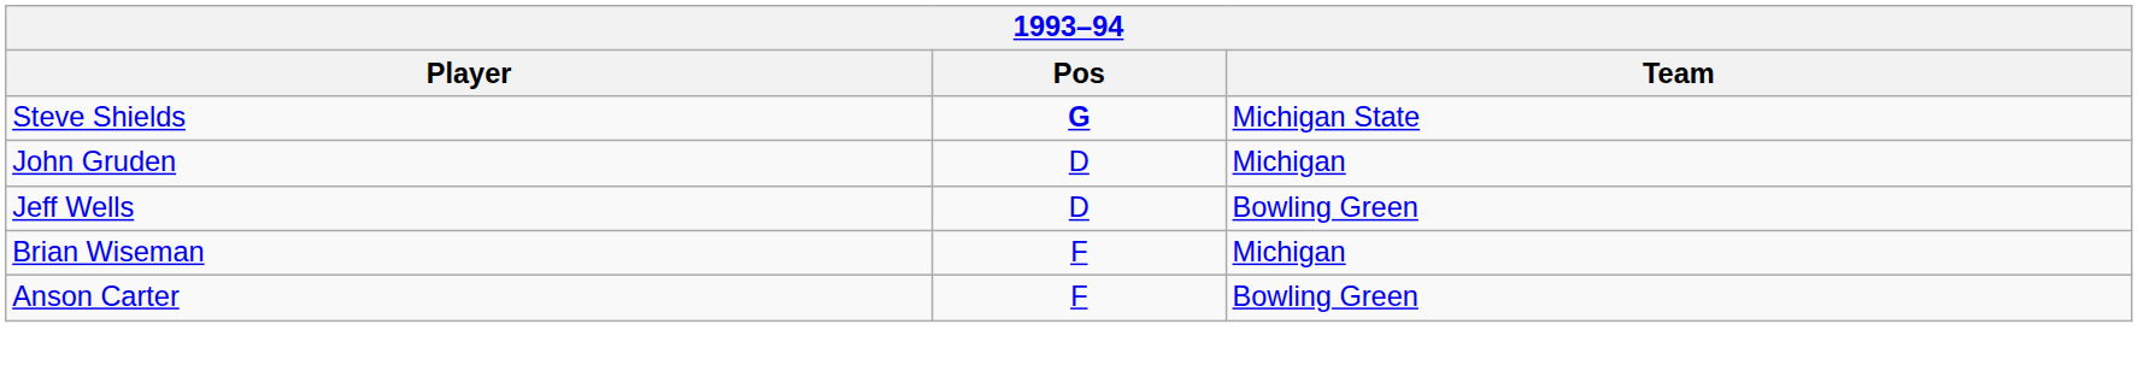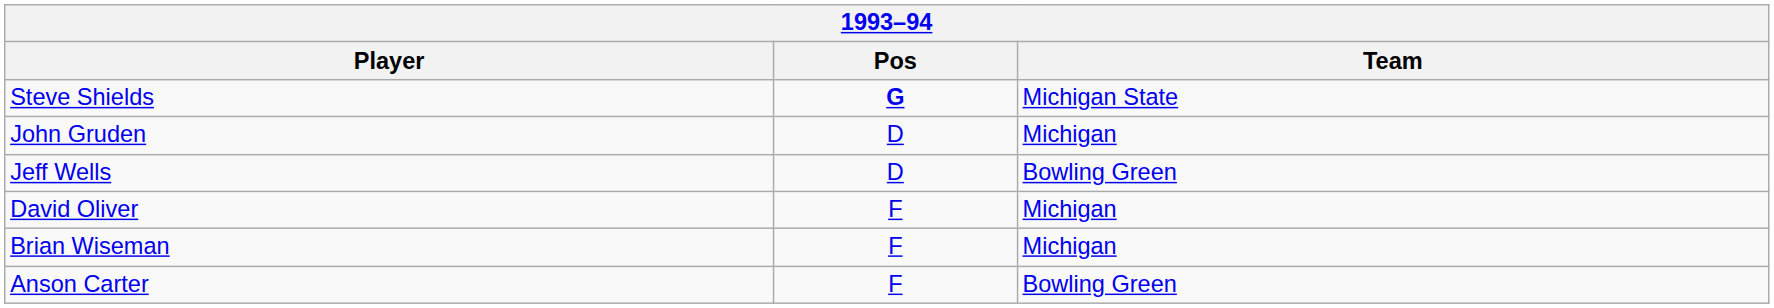+ row: David Oliver | F | Michigan
